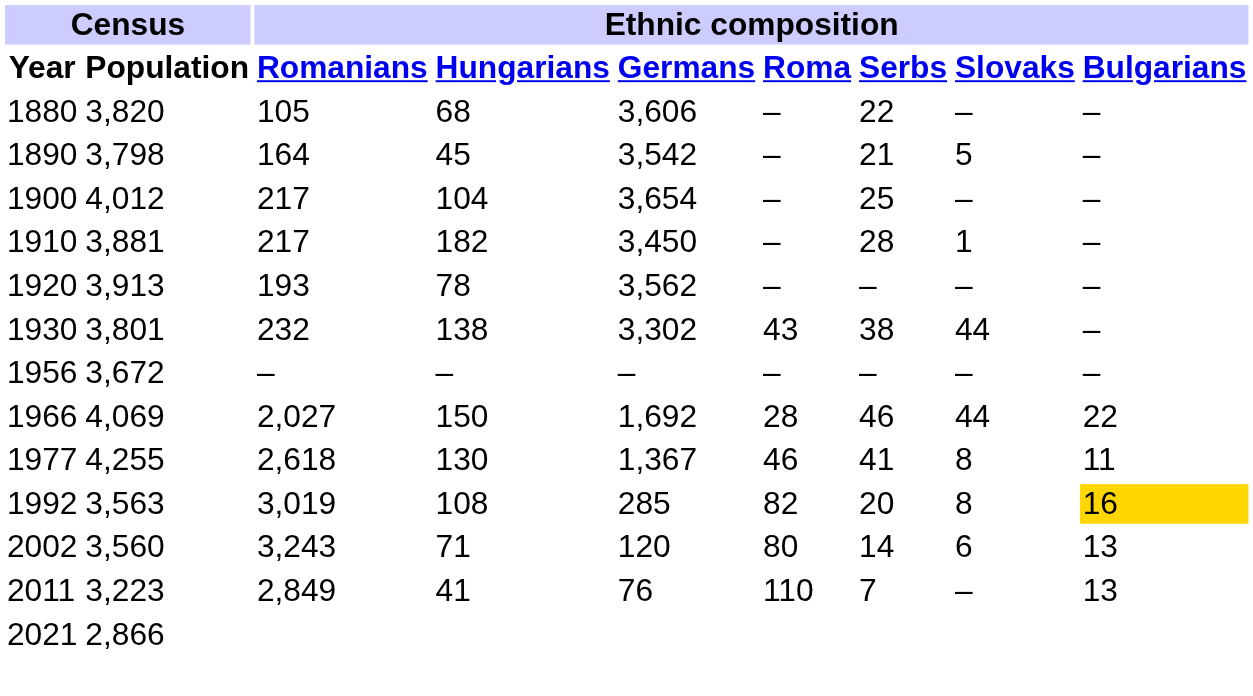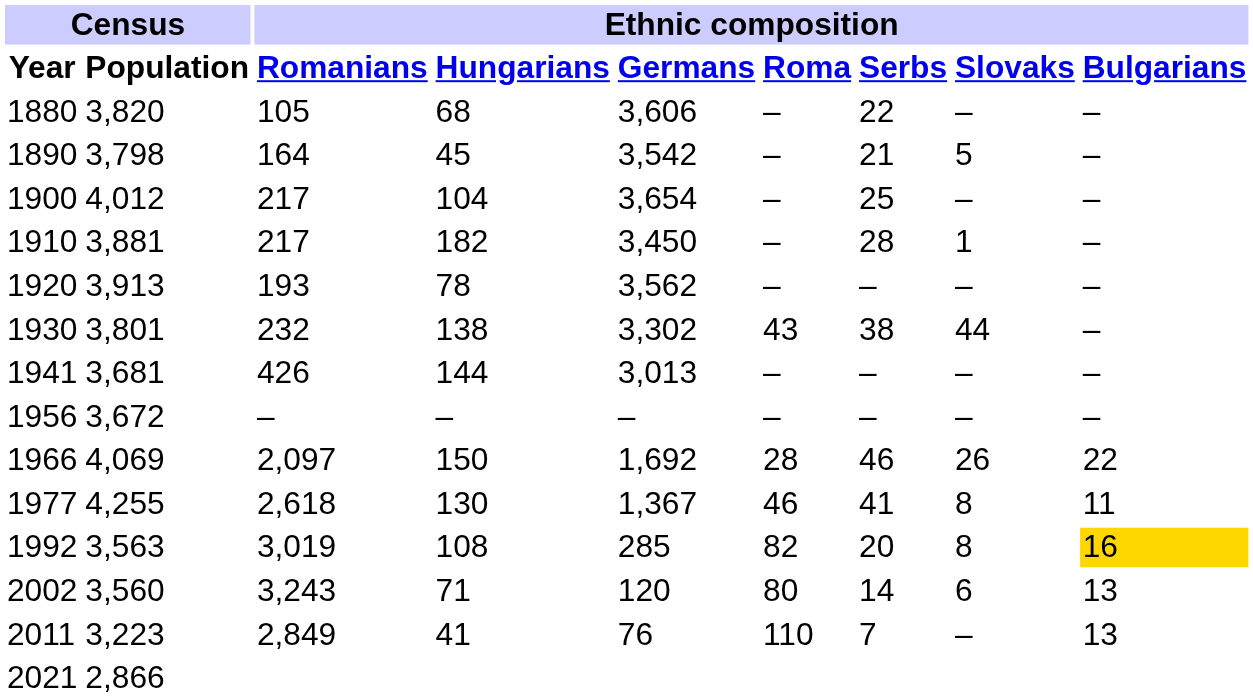+ row: 1941 | 3,681 | 426 | 144 | 3,013 | – | – | – | –
1966 | Ethnic composition / Romanians: 2,027 -> 2,097
1966 | Ethnic composition / Slovaks: 44 -> 26
